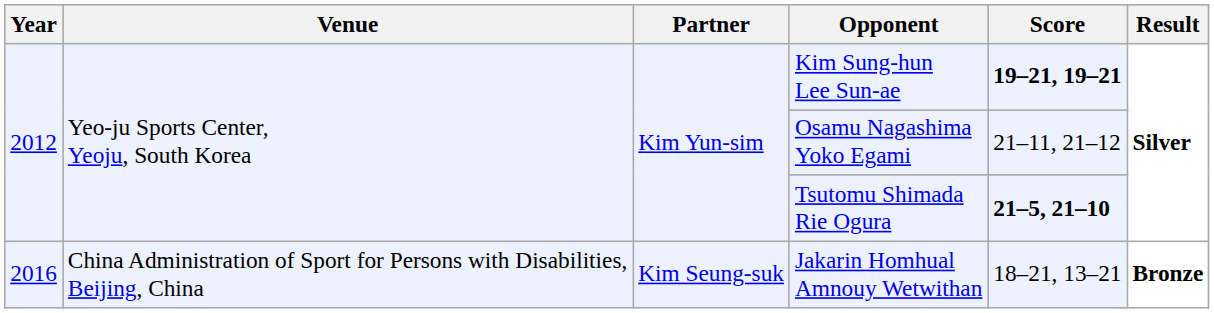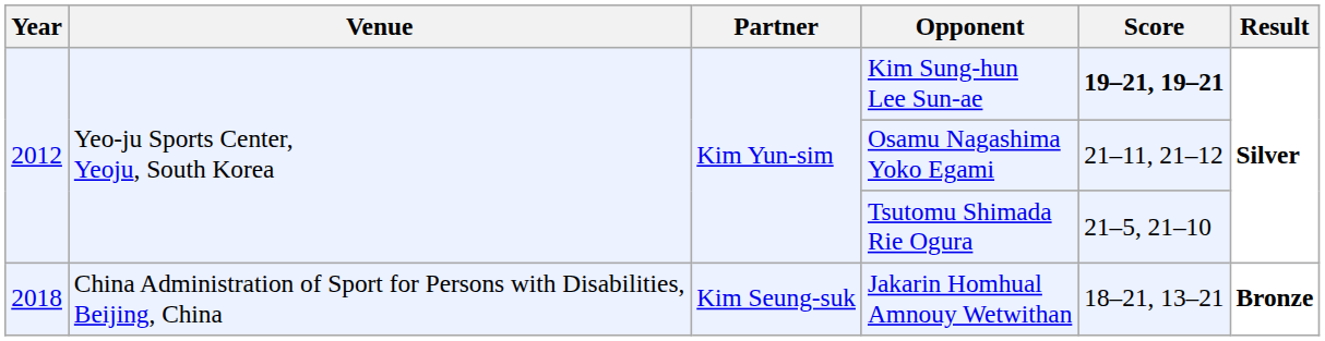Tsutomu Shimada Rie Ogura | Score: bold -> normal
Jakarin Homhual Amnouy Wetwithan | Year: 2016 -> 2018
